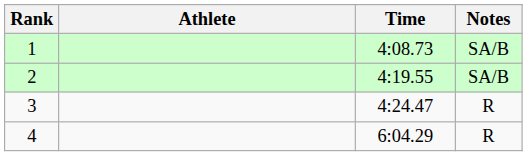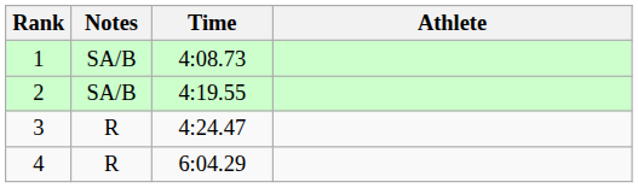columns swapped: Athlete <-> Notes
